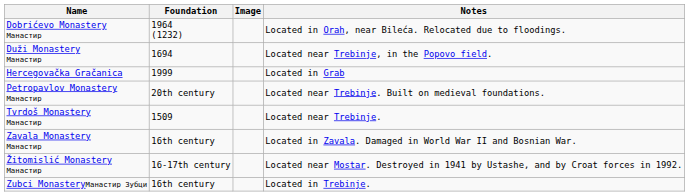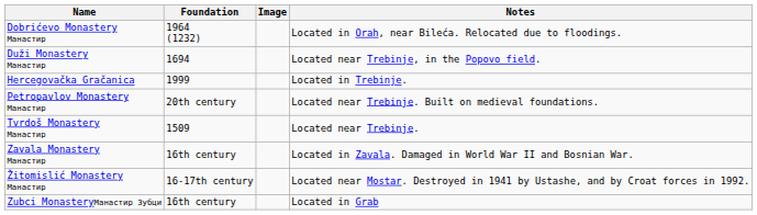Hercegovačka Gračanica | Notes: Located in Grab -> Located in Trebinje.
Zubci MonasteryМанастир Зубци | Notes: Located in Trebinje. -> Located in Grab
